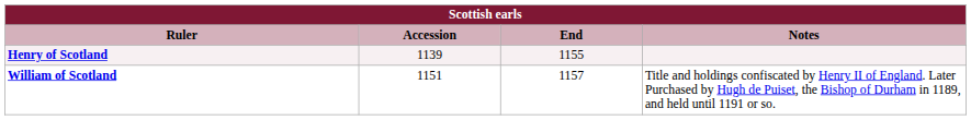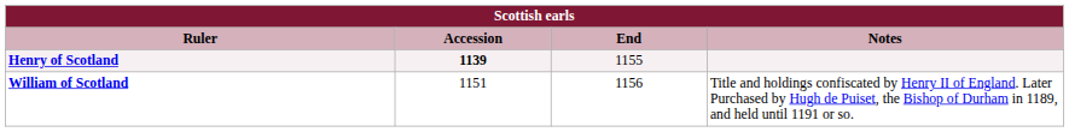Henry of Scotland | Accession: normal -> bold
William of Scotland | End: 1157 -> 1156
